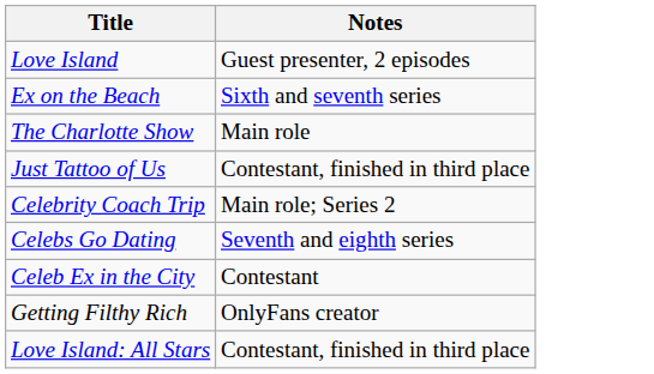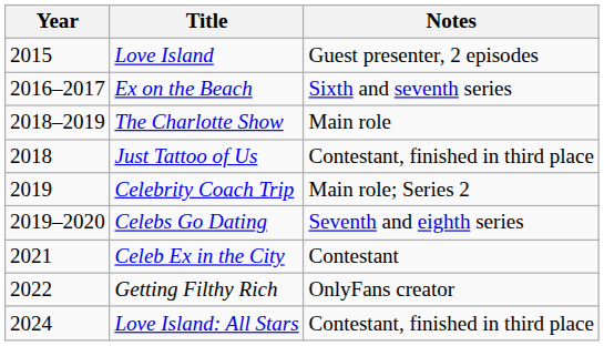+ column: Year | 2015 | 2016–2017 | 2018–2019 | 2018 | 2019 | 2019–2020 | 2021 | 2022 | 2024
